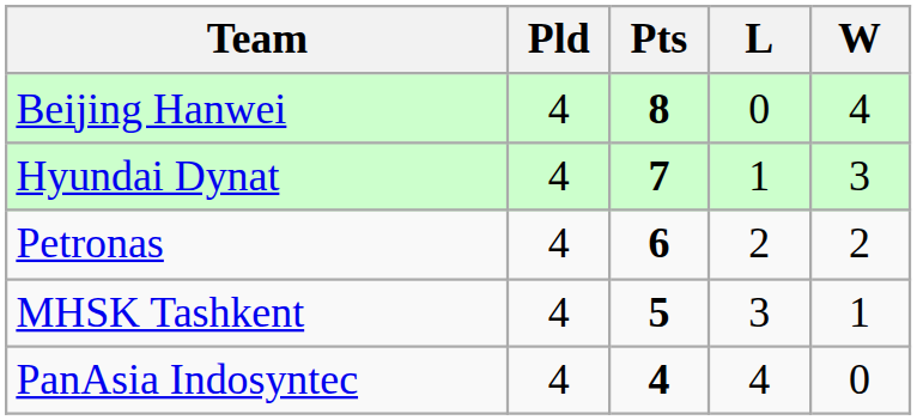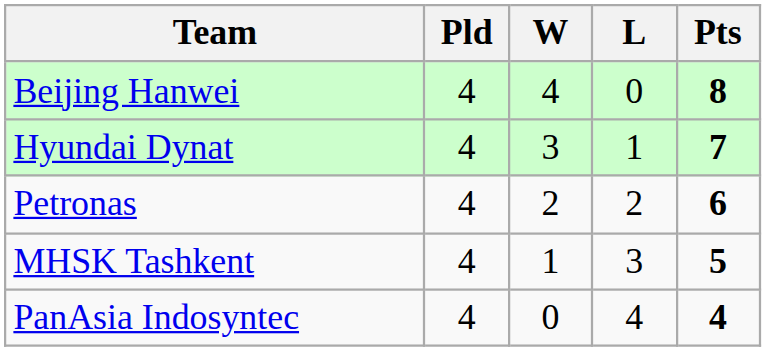columns swapped: W <-> Pts
